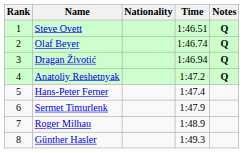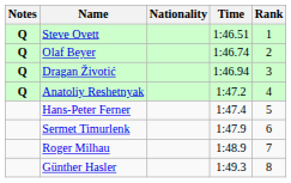columns swapped: Rank <-> Notes
